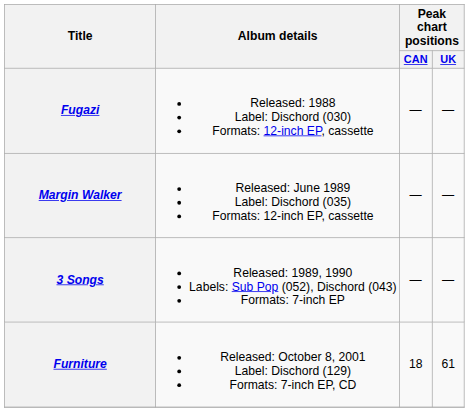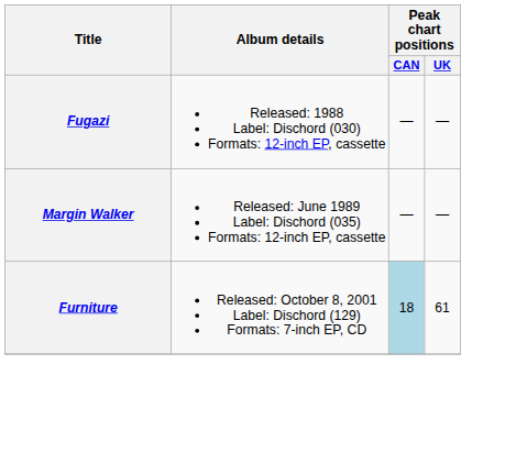- row: 3 Songs | Released: 1989, 1990 Labels: Sub Pop (052), Dischord (043) Formats: 7-inch EP | — | —
Furniture | Peak chart positions / CAN: no background -> lightblue background
